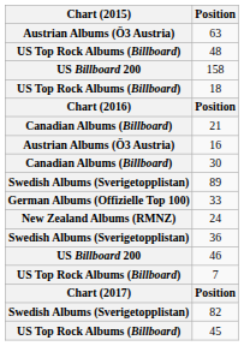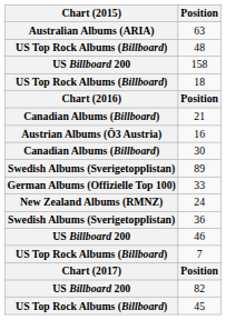63 | Chart (2015): Austrian Albums (Ö3 Austria) -> Australian Albums (ARIA)
82 | Chart (2015): Swedish Albums (Sverigetopplistan) -> US Billboard 200
